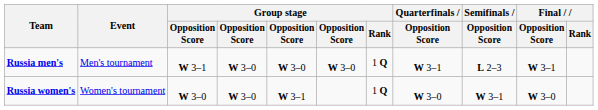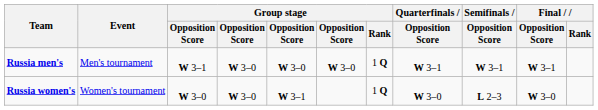Russia men's | Semifinals / Opposition Score: L 2–3 -> W 3–1
Russia women's | Semifinals / Opposition Score: W 3–1 -> L 2–3
